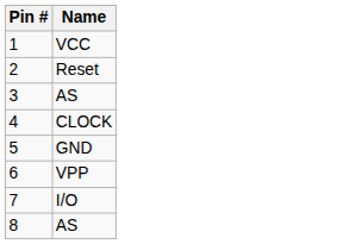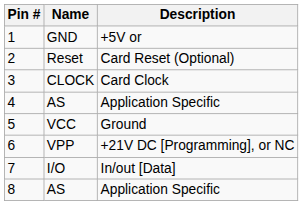+ column: Description | +5V or | Card Reset (Optional) | Card Clock | Application Specific | Ground | +21V DC [Programming], or NC | In/out [Data] | Application Specific
1 | Name: VCC -> GND
3 | Name: AS -> CLOCK
4 | Name: CLOCK -> AS
5 | Name: GND -> VCC
